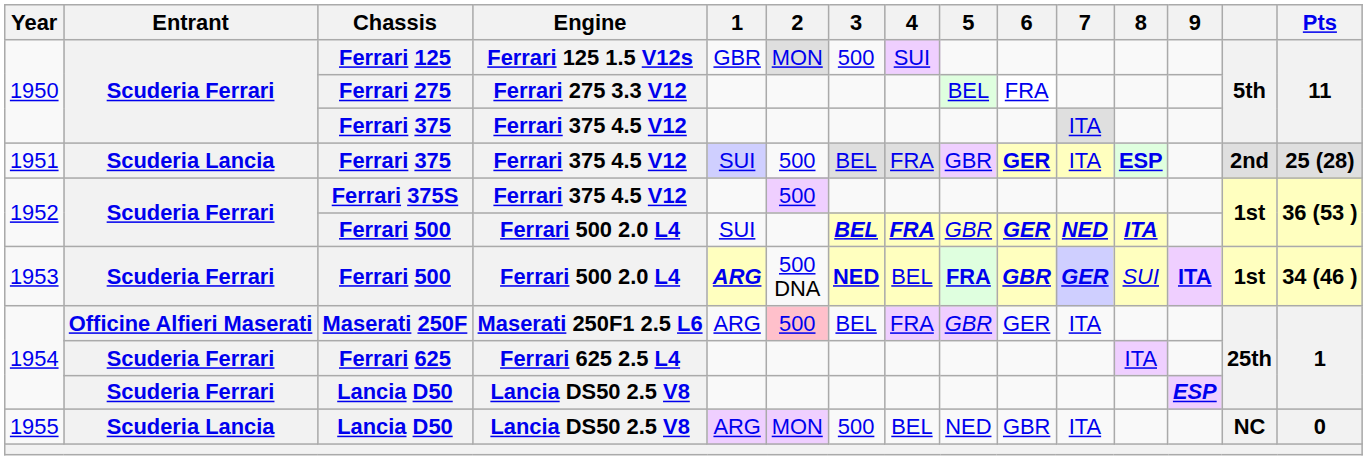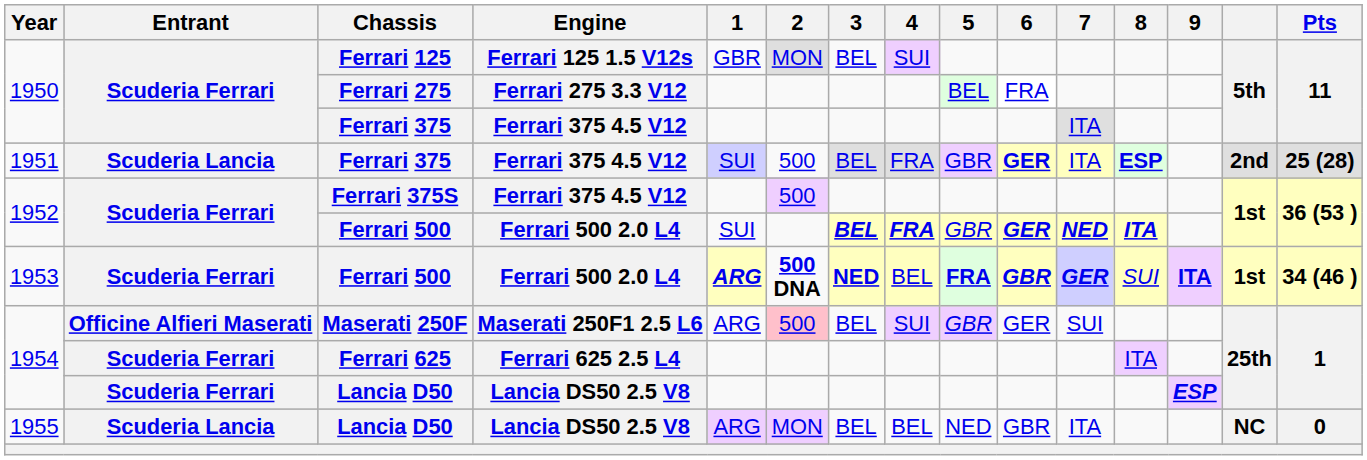Ferrari 125 | 3: 500 -> BEL
1953 / Ferrari 500 | 2: normal -> bold
Maserati 250F | 4: FRA -> SUI
Maserati 250F | 7: ITA -> SUI
1955 / Lancia D50 | 3: 500 -> BEL
